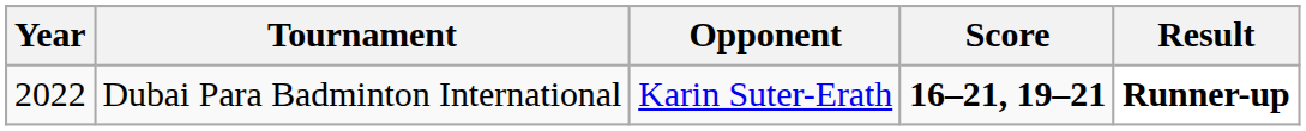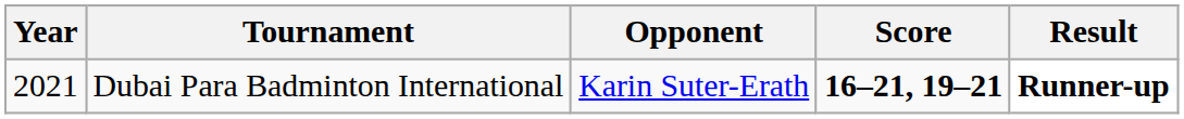Dubai Para Badminton International | Year: 2022 -> 2021
